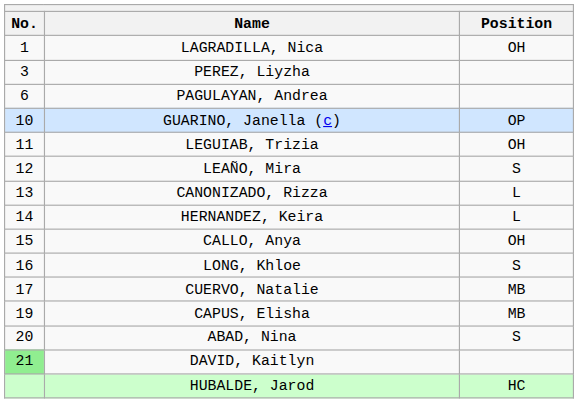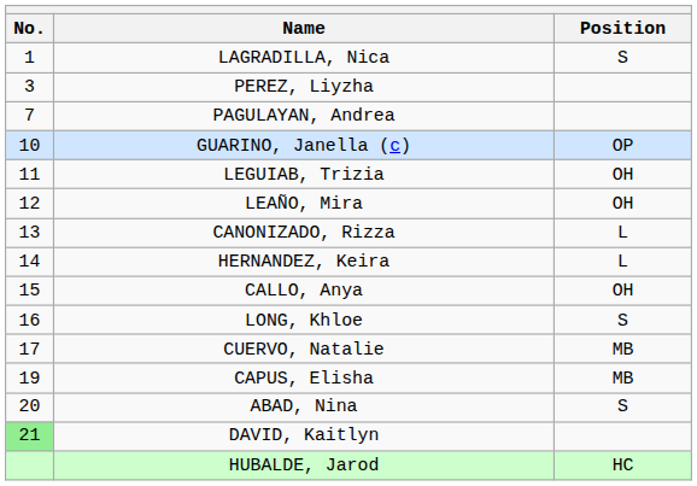LAGRADILLA, Nica | Position: OH -> S
PAGULAYAN, Andrea | No.: 6 -> 7
LEAÑO, Mira | Position: S -> OH
